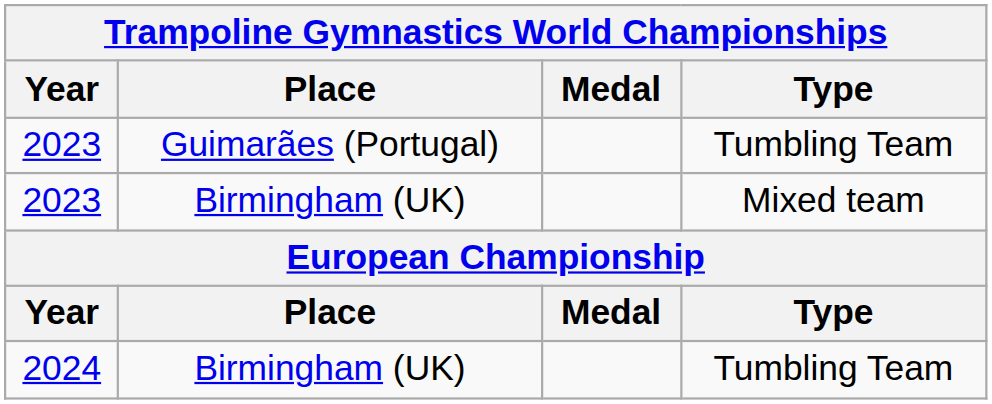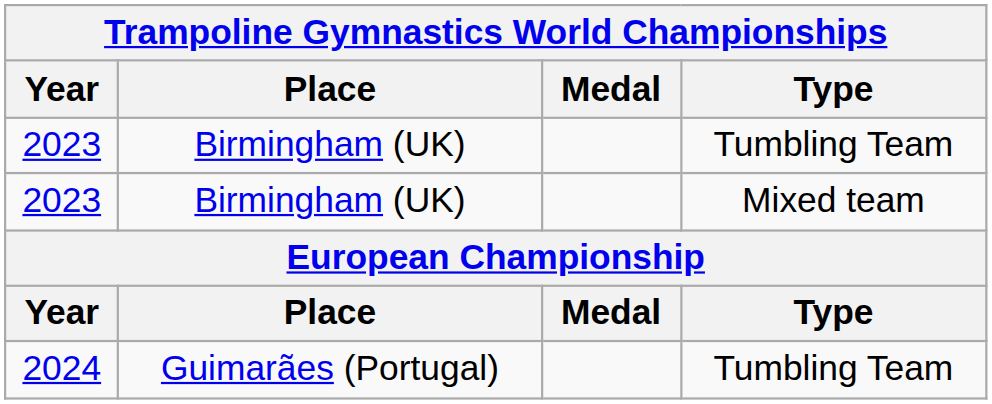2023 / Tumbling Team | Place: Guimarães (Portugal) -> Birmingham (UK)
2024 | Place: Birmingham (UK) -> Guimarães (Portugal)
